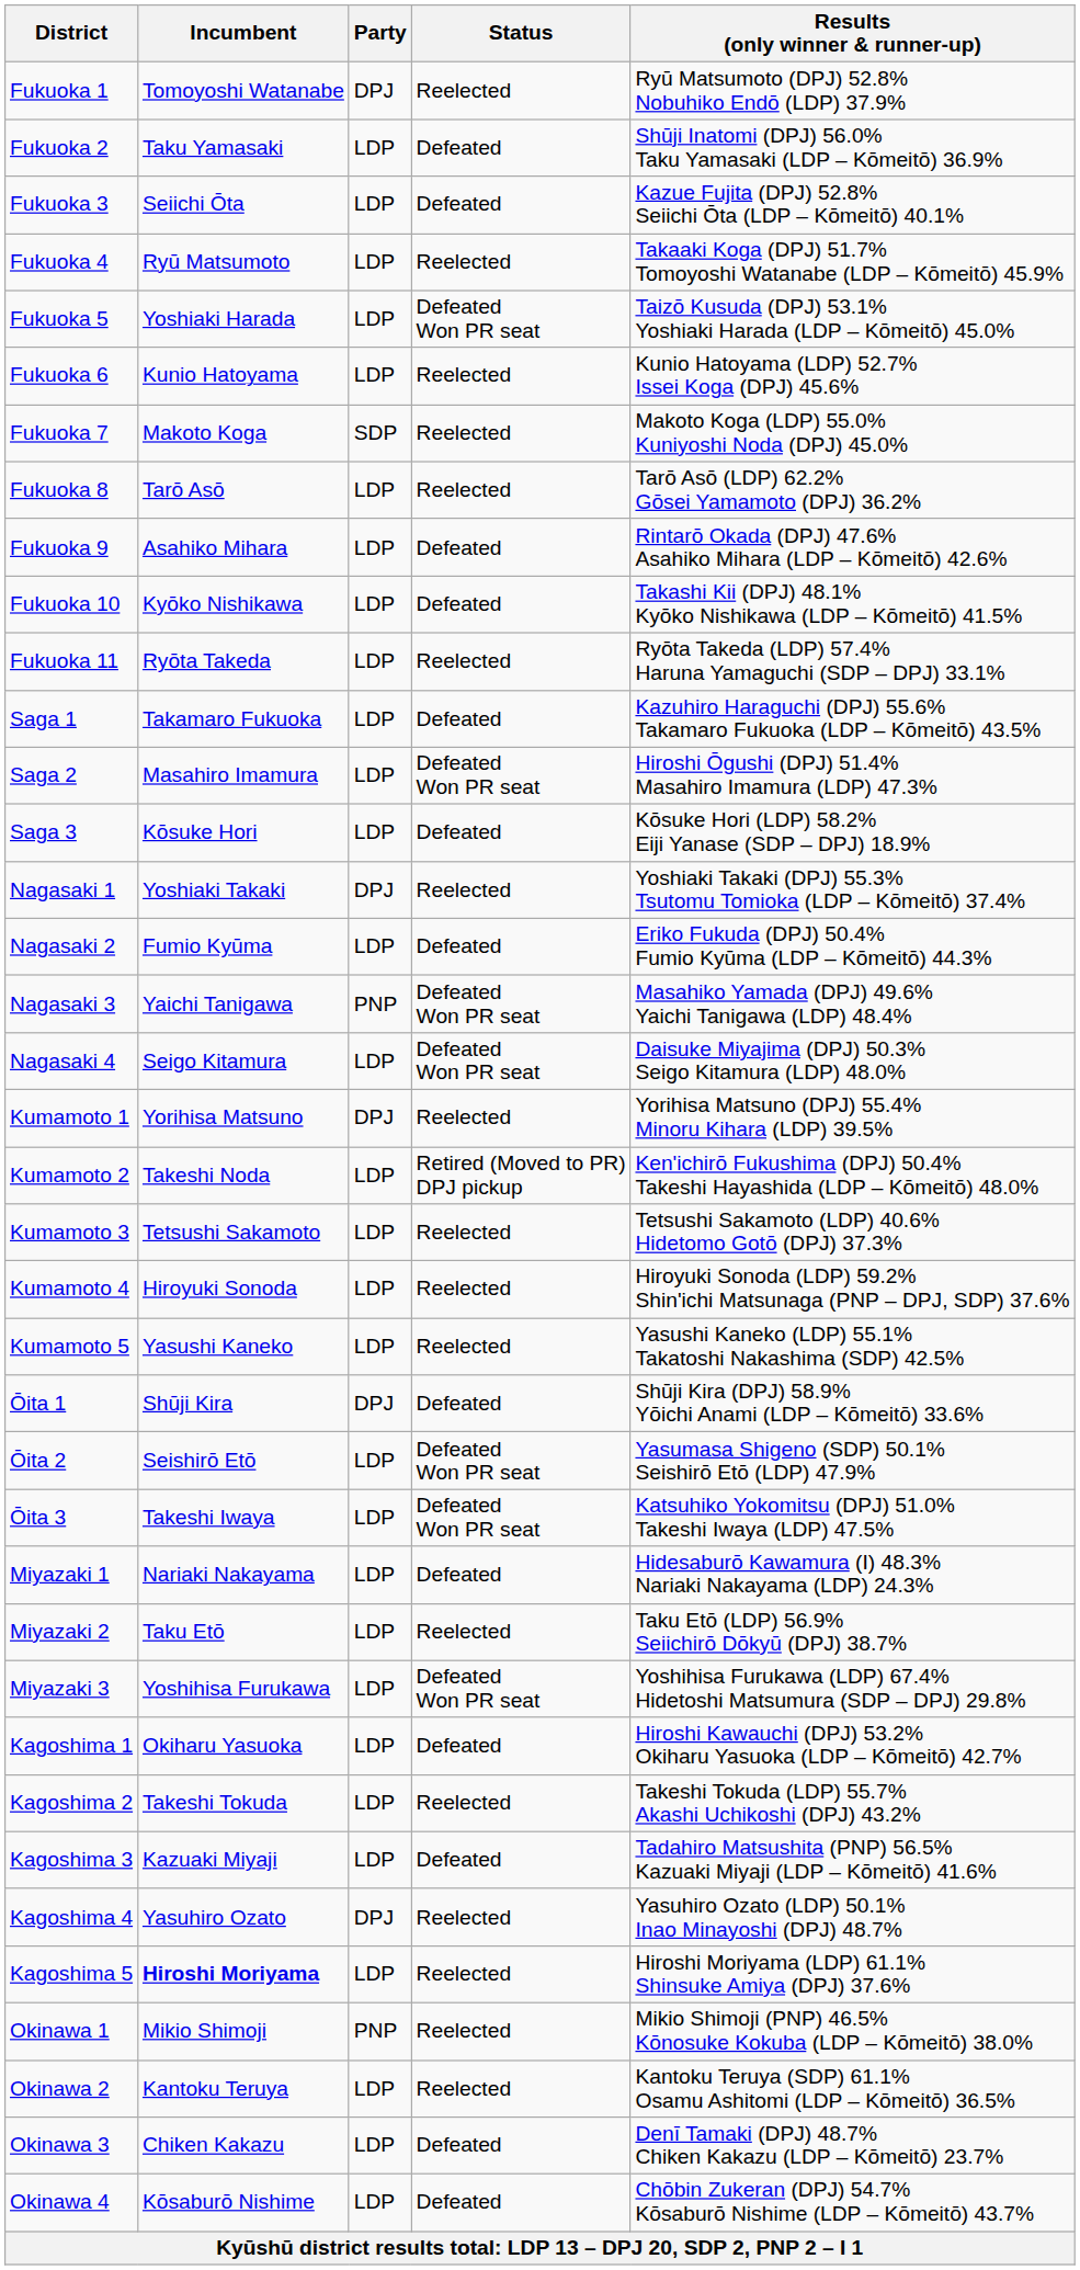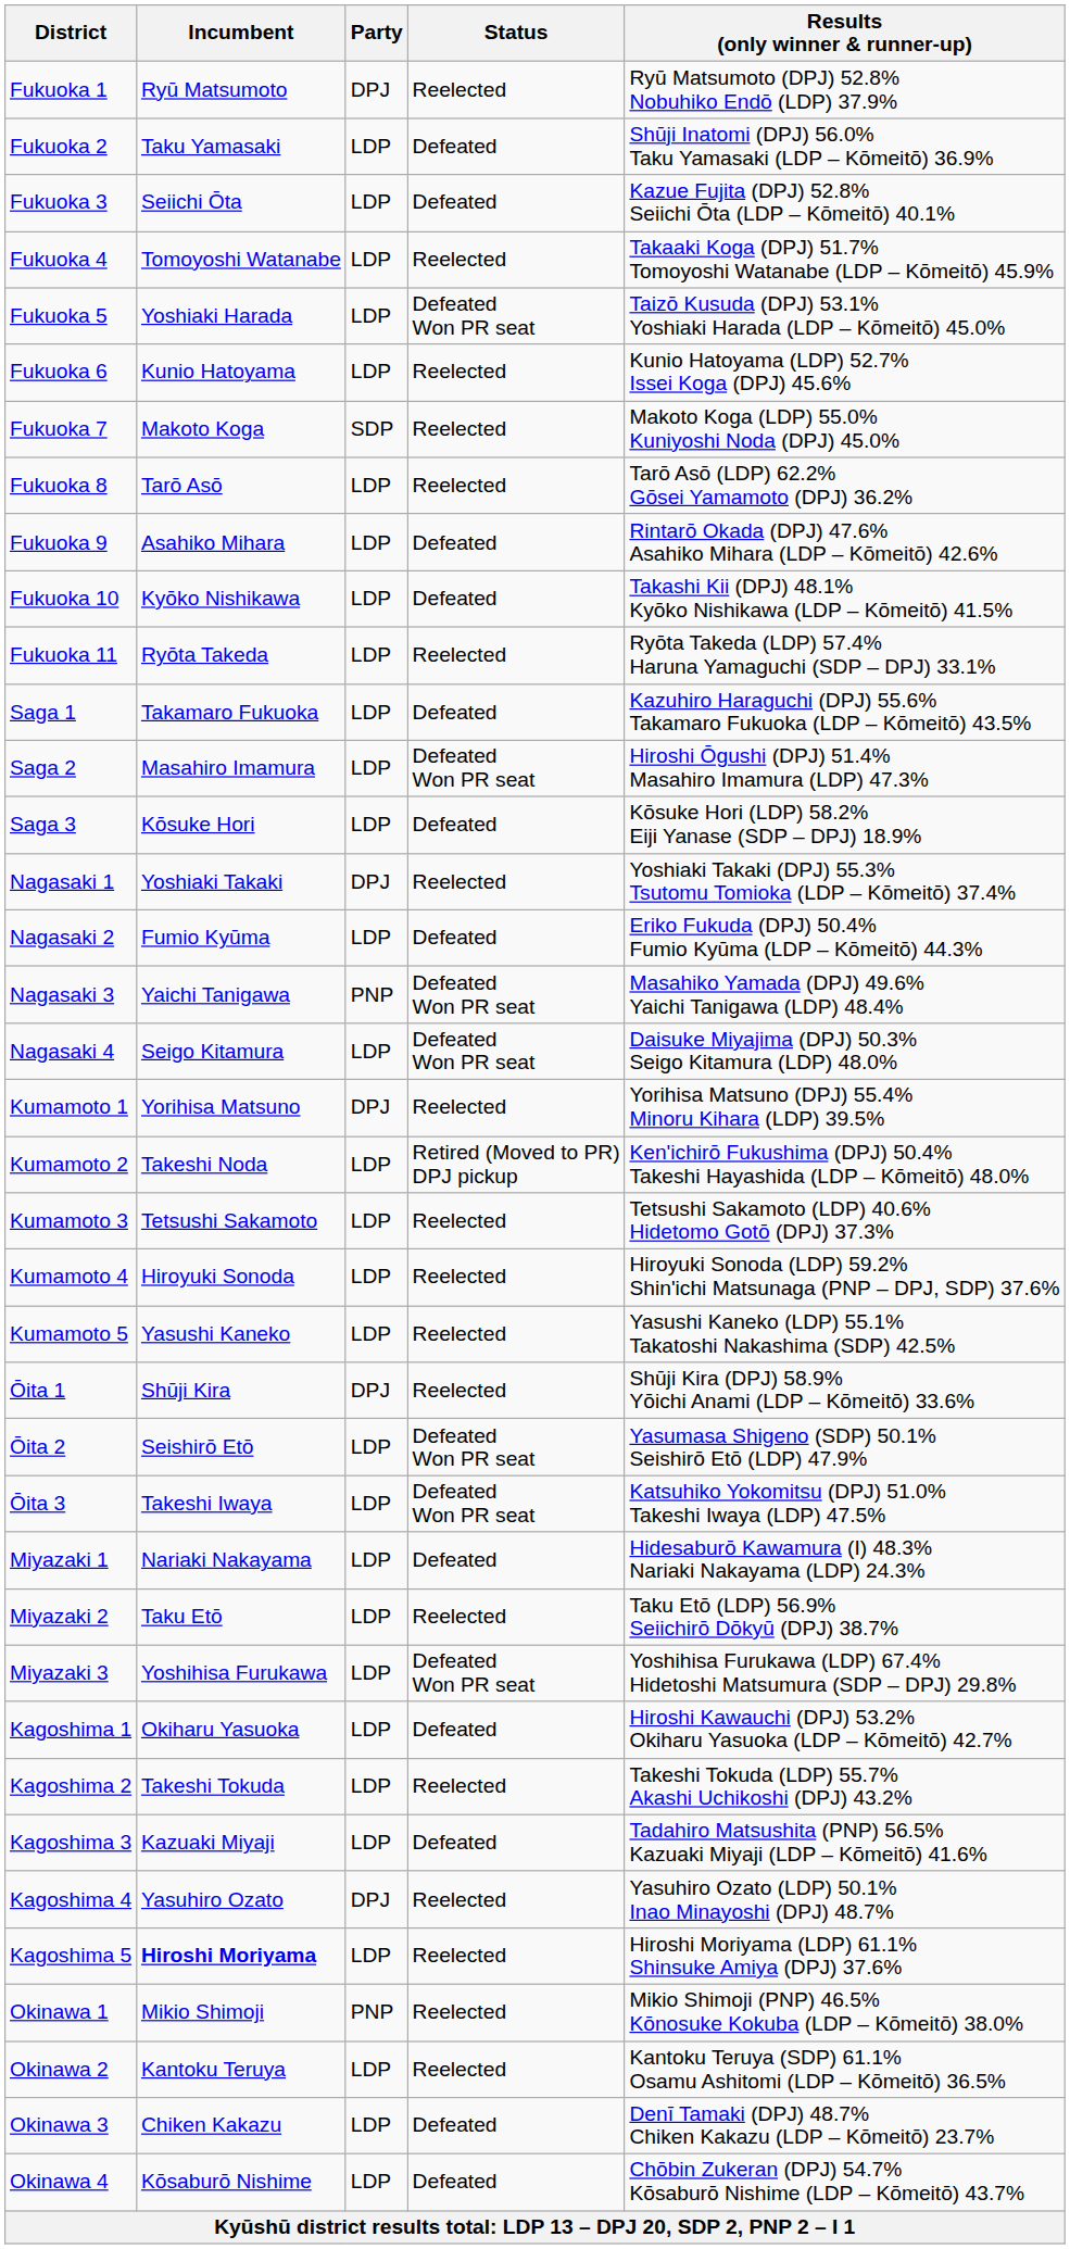Fukuoka 1 | Incumbent: Tomoyoshi Watanabe -> Ryū Matsumoto
Fukuoka 4 | Incumbent: Ryū Matsumoto -> Tomoyoshi Watanabe
Ōita 1 | Status: Defeated -> Reelected
